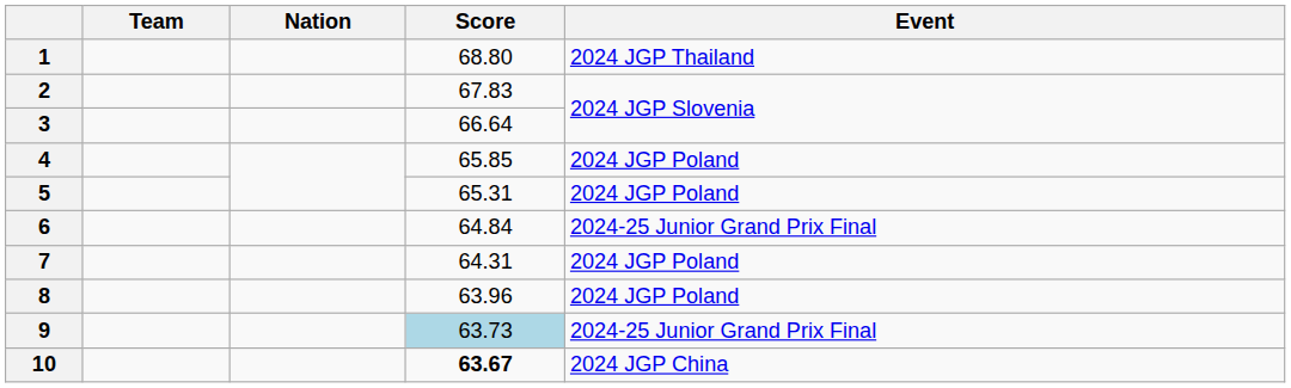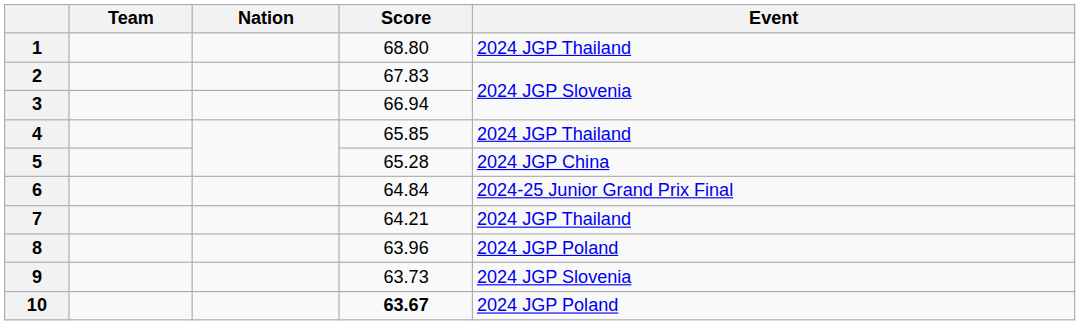3 | Score: 66.64 -> 66.94
4 | Event: 2024 JGP Poland -> 2024 JGP Thailand
5 | Score: 65.31 -> 65.28
5 | Event: 2024 JGP Poland -> 2024 JGP China
7 | Score: 64.31 -> 64.21
7 | Event: 2024 JGP Poland -> 2024 JGP Thailand
9 | Score: lightblue background -> no background
9 | Event: 2024-25 Junior Grand Prix Final -> 2024 JGP Slovenia
10 | Event: 2024 JGP China -> 2024 JGP Poland
